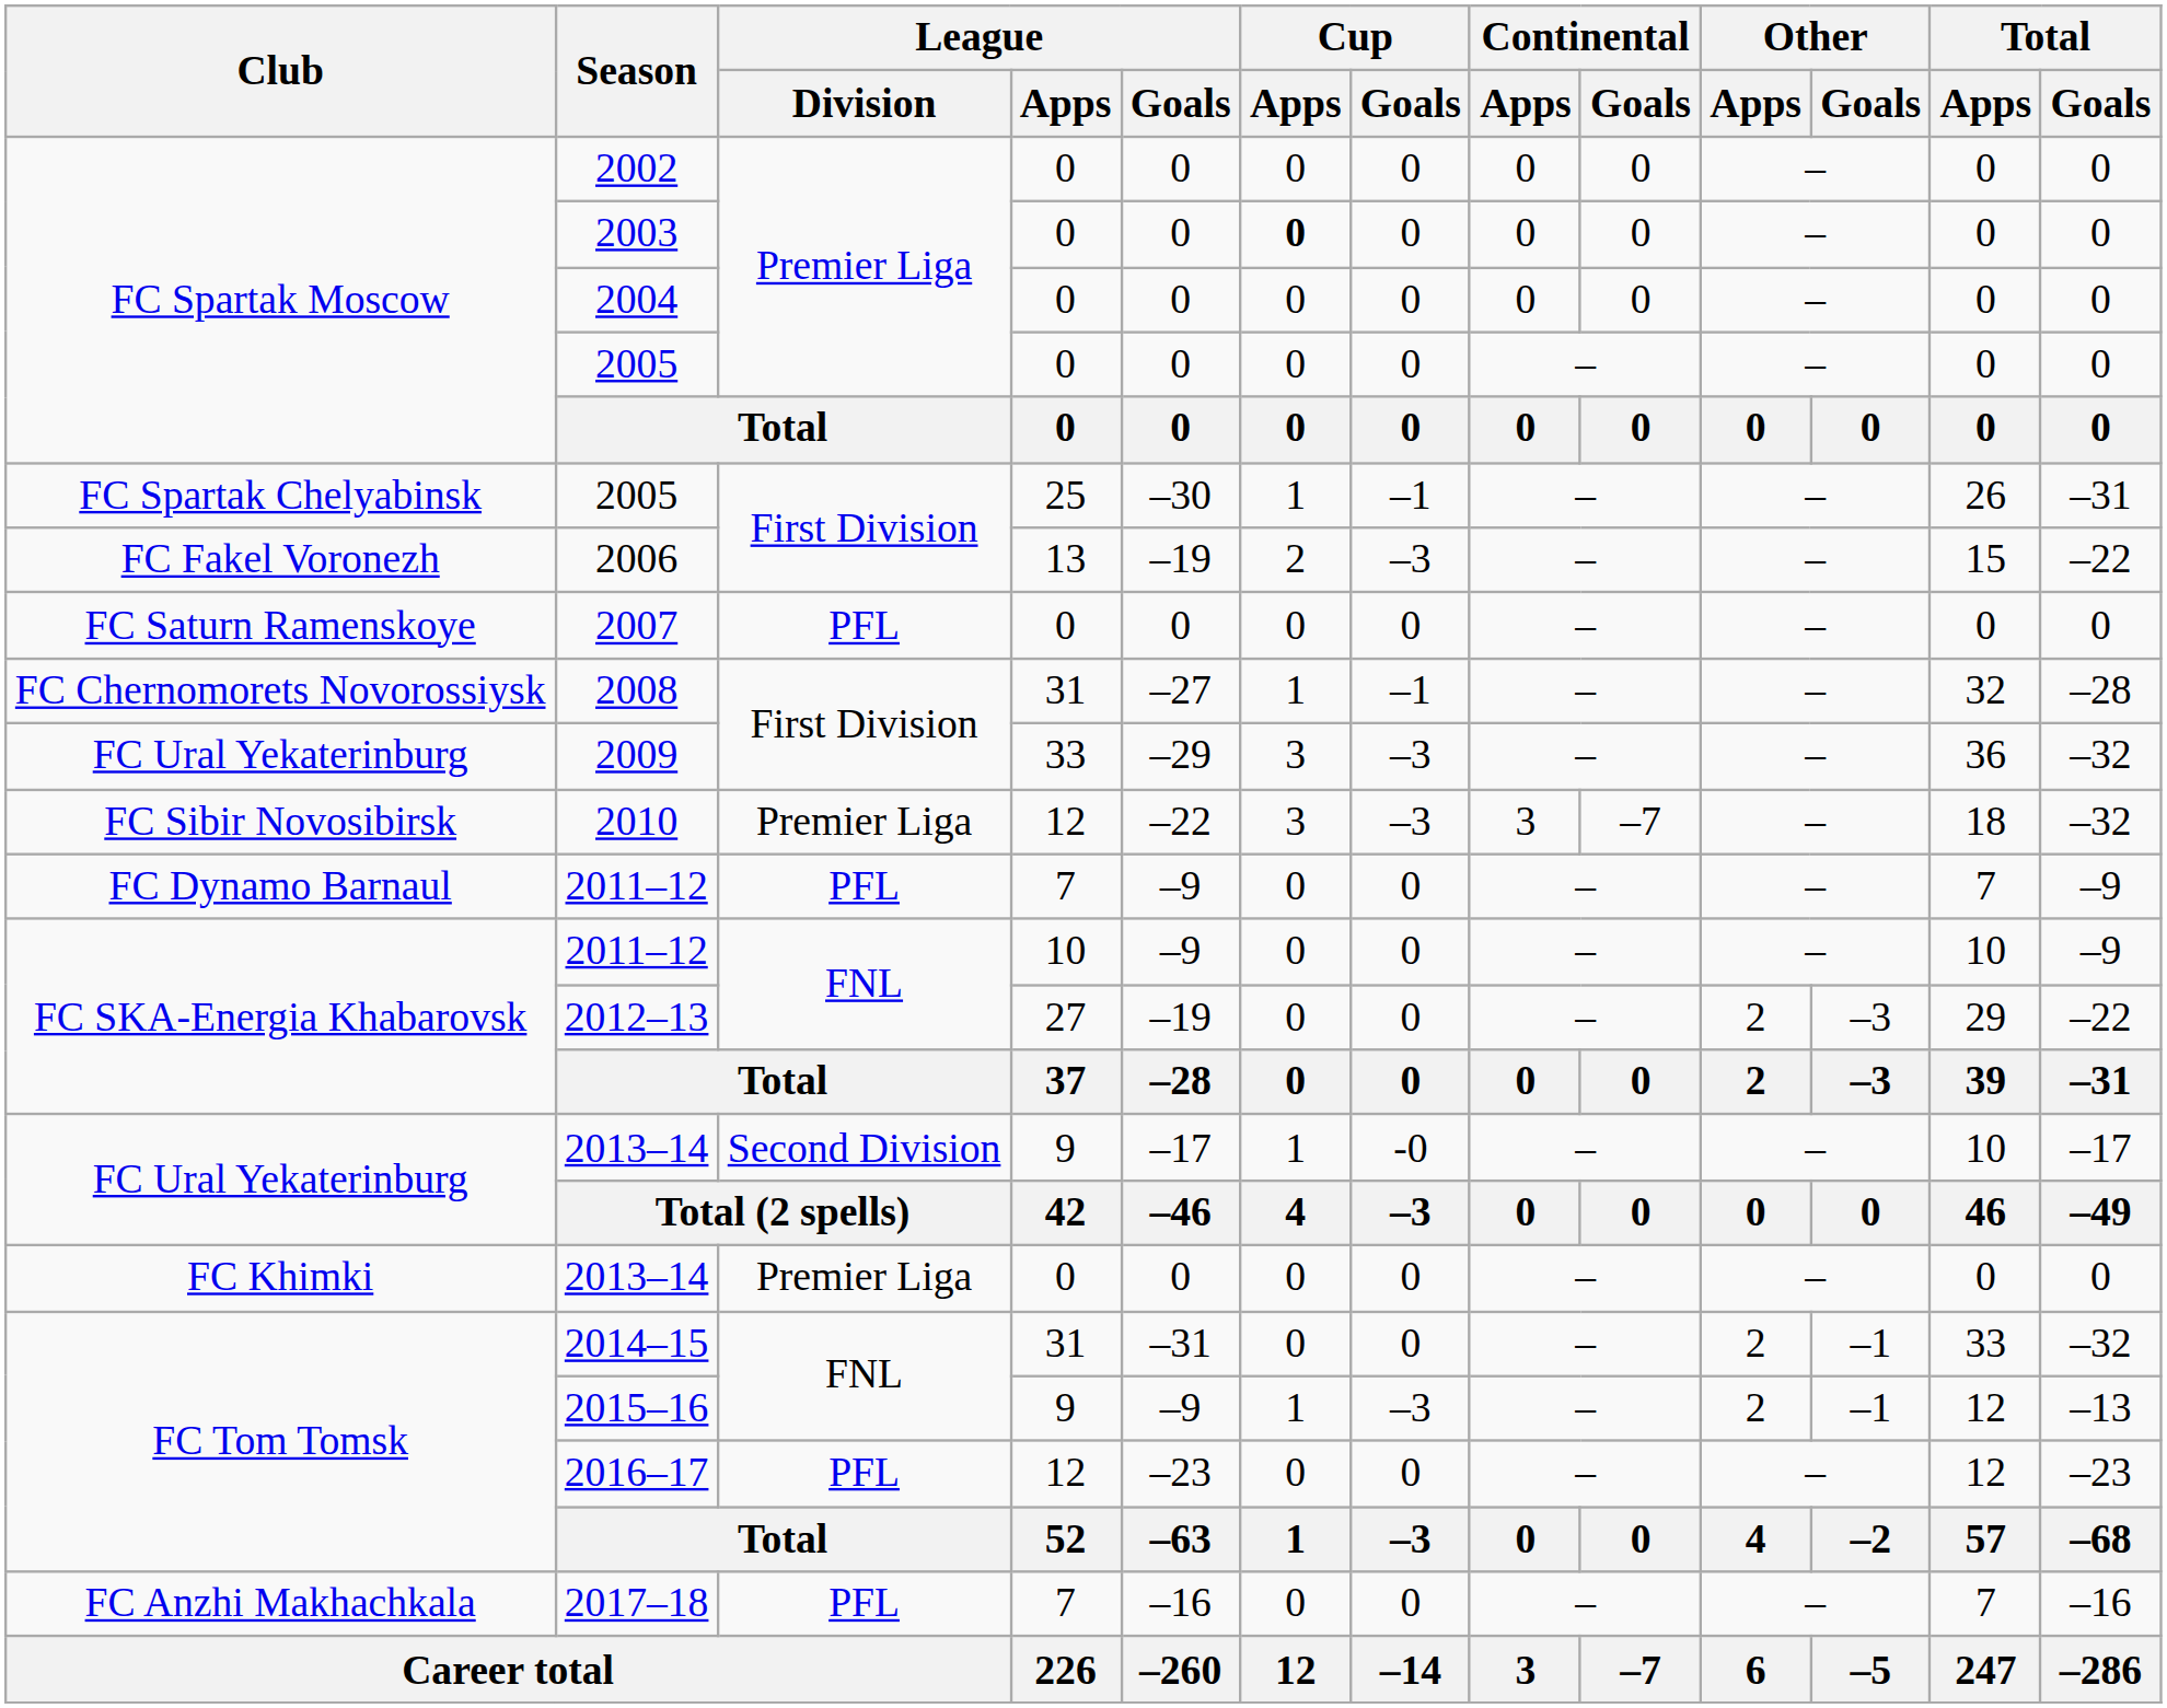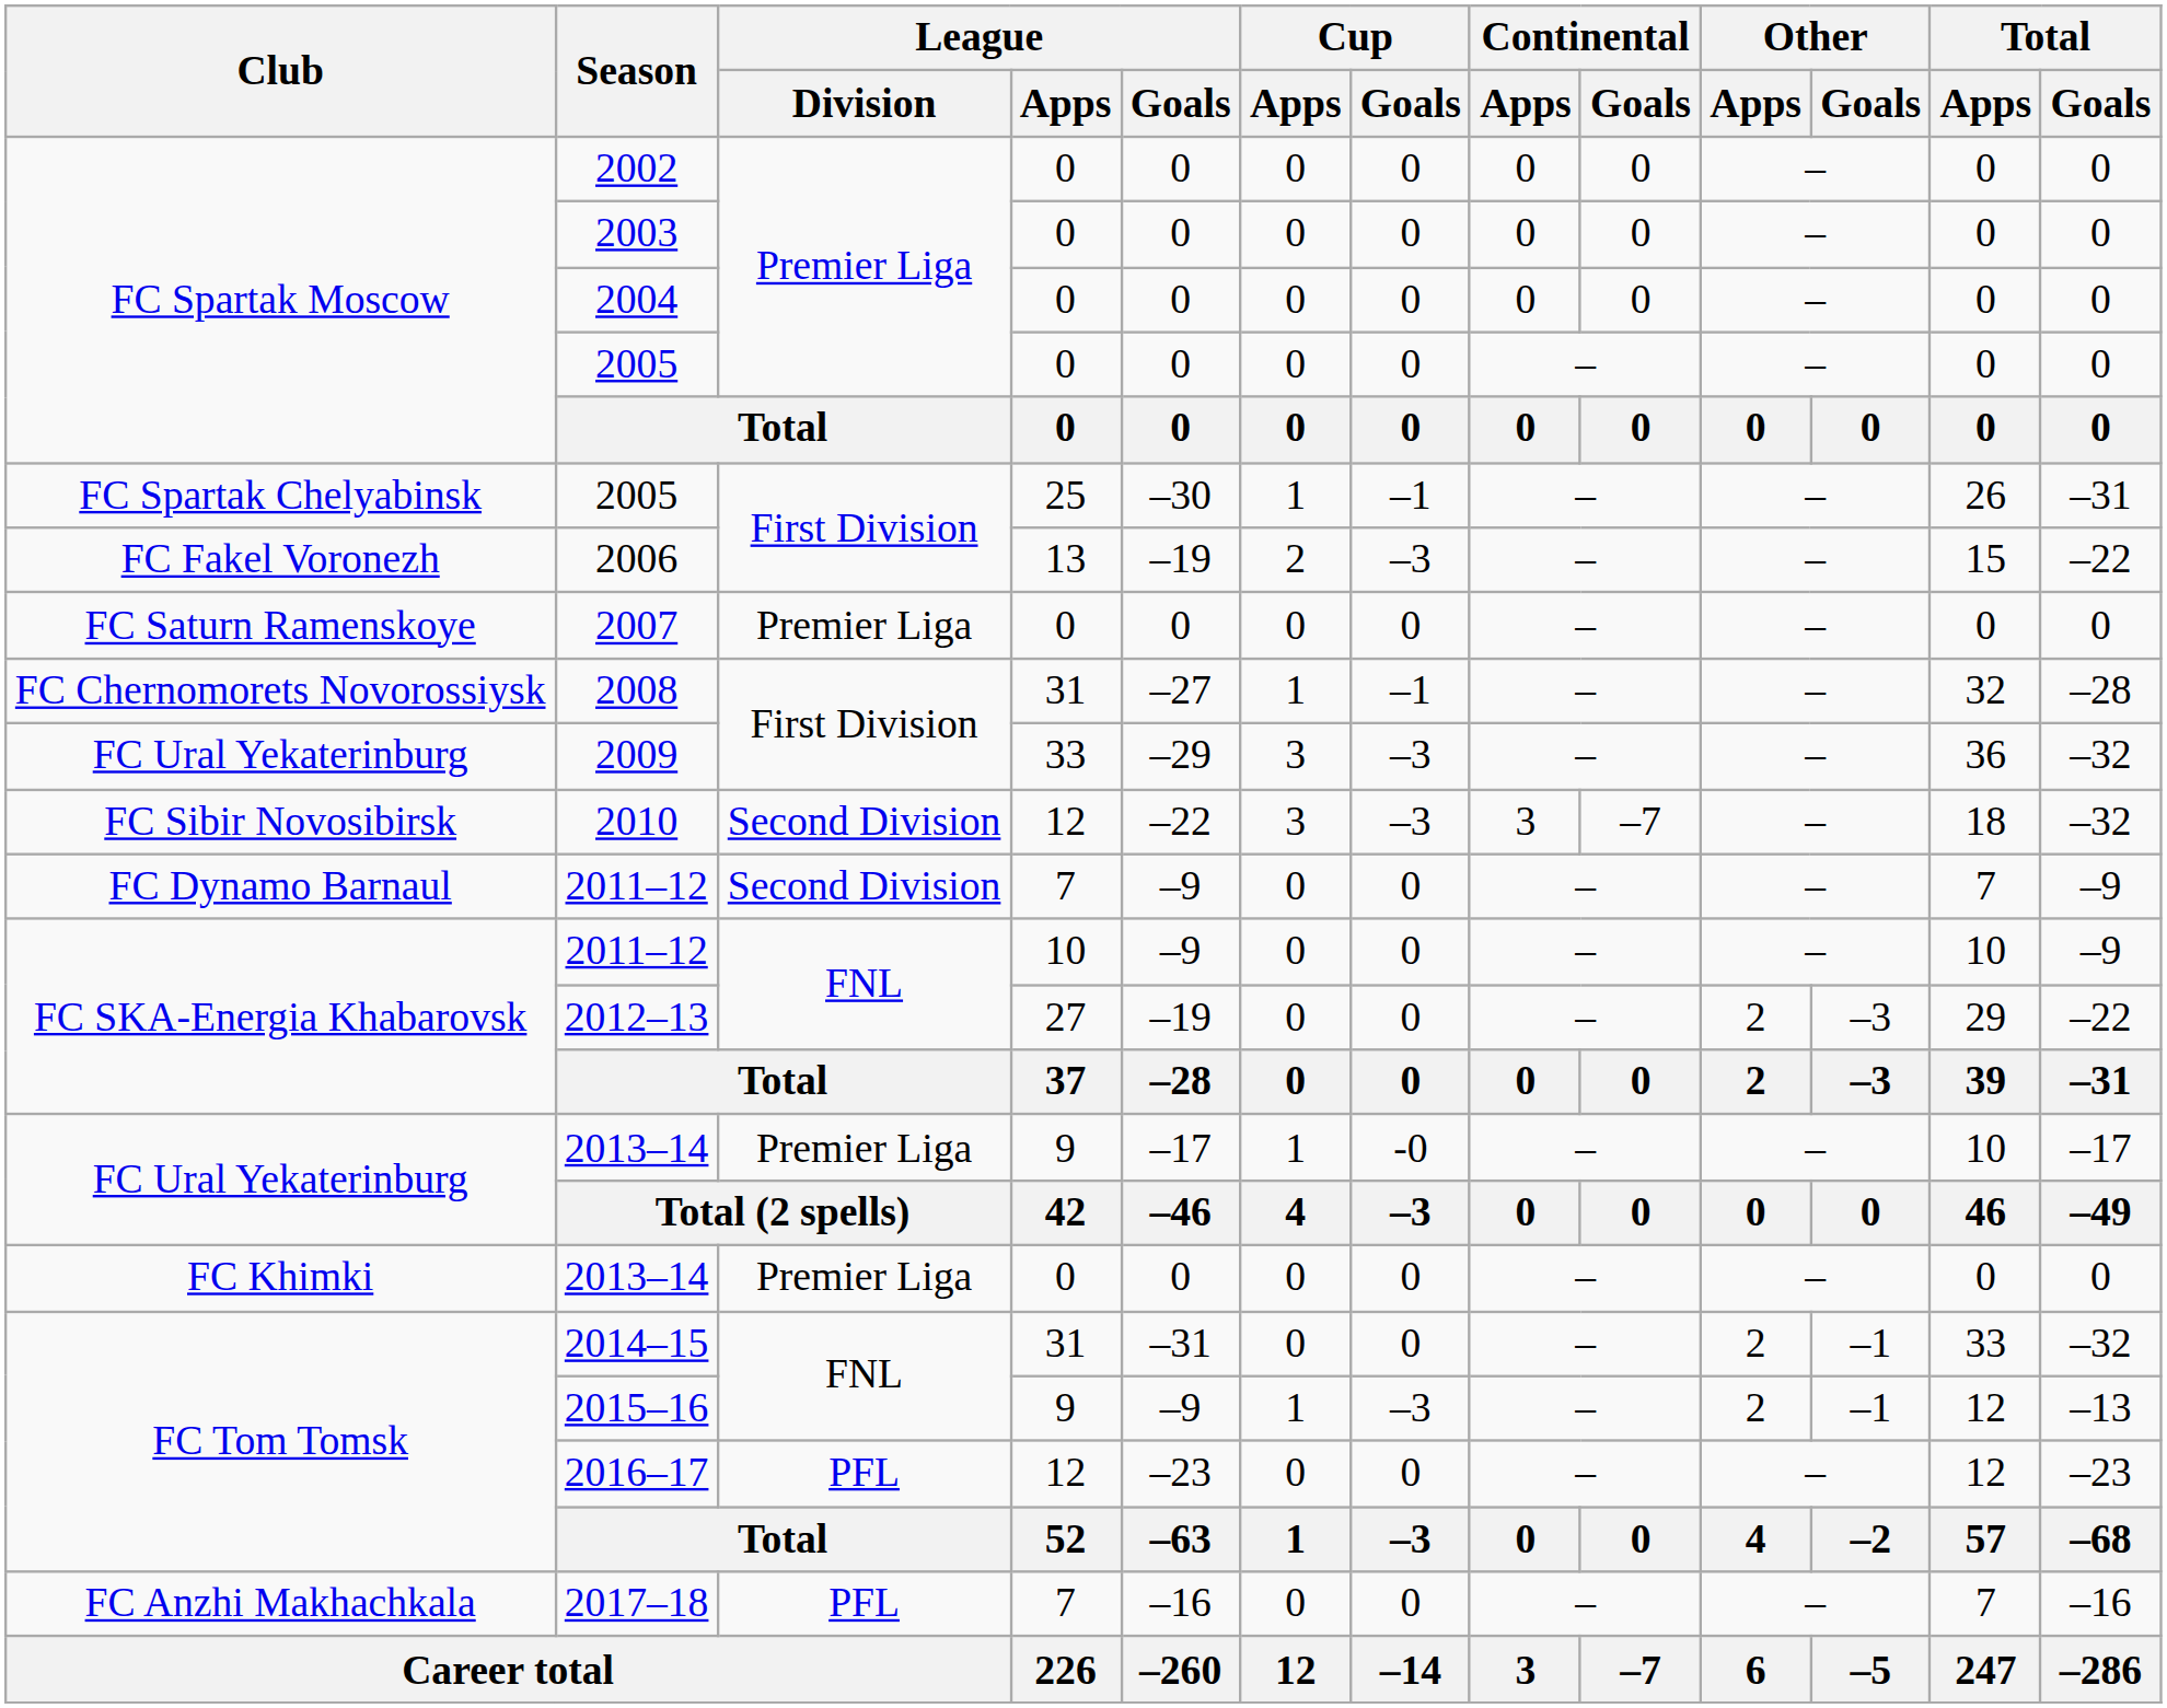2003 | Cup / Apps: bold -> normal
2007 | League / Division: PFL -> Premier Liga
2010 | League / Division: Premier Liga -> Second Division
FC Dynamo Barnaul / 2011–12 | League / Division: PFL -> Second Division
FC Ural Yekaterinburg / 2013–14 | League / Division: Second Division -> Premier Liga
